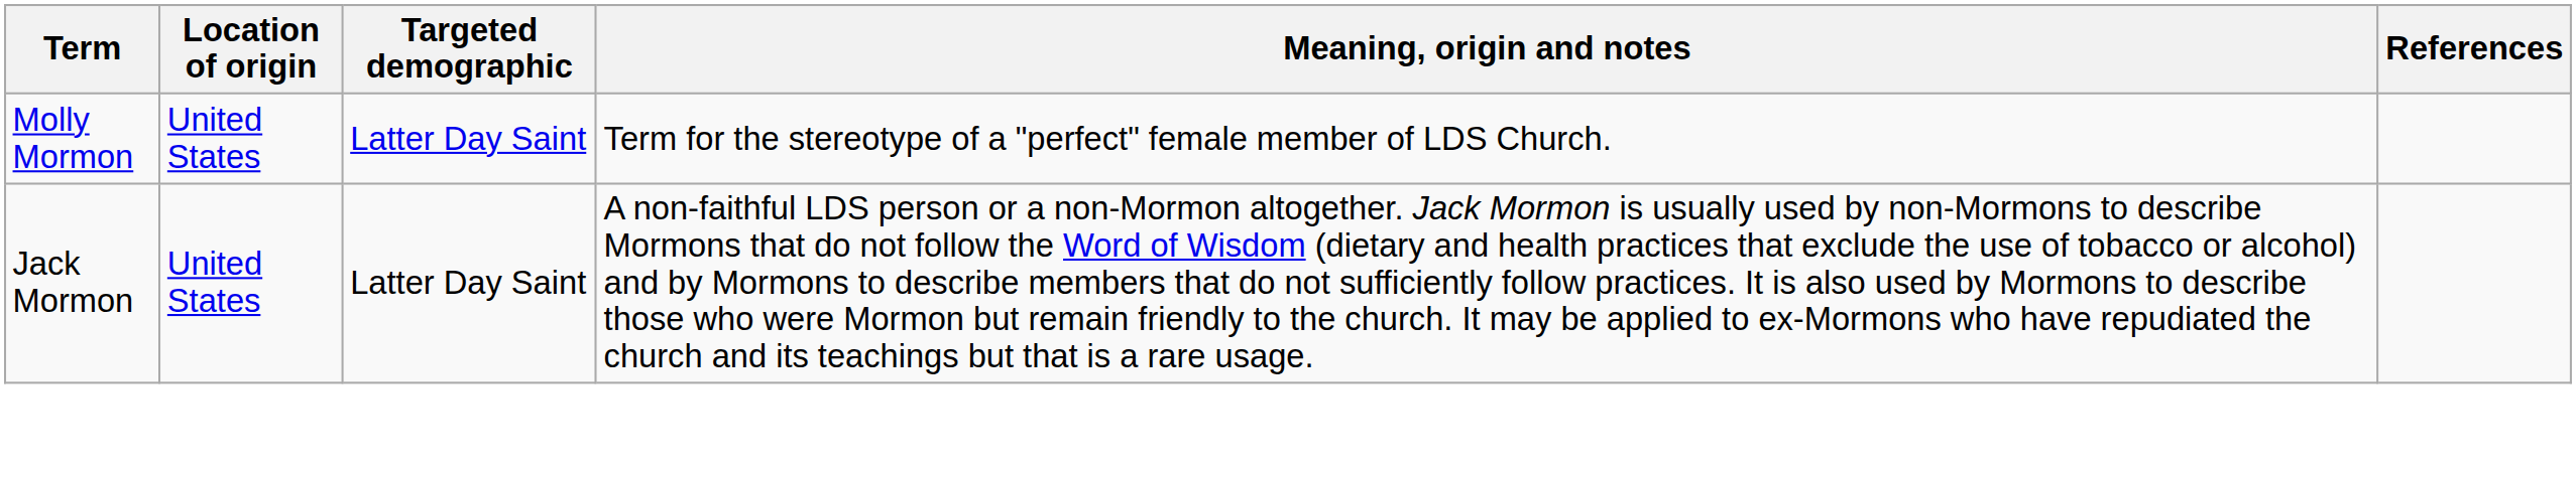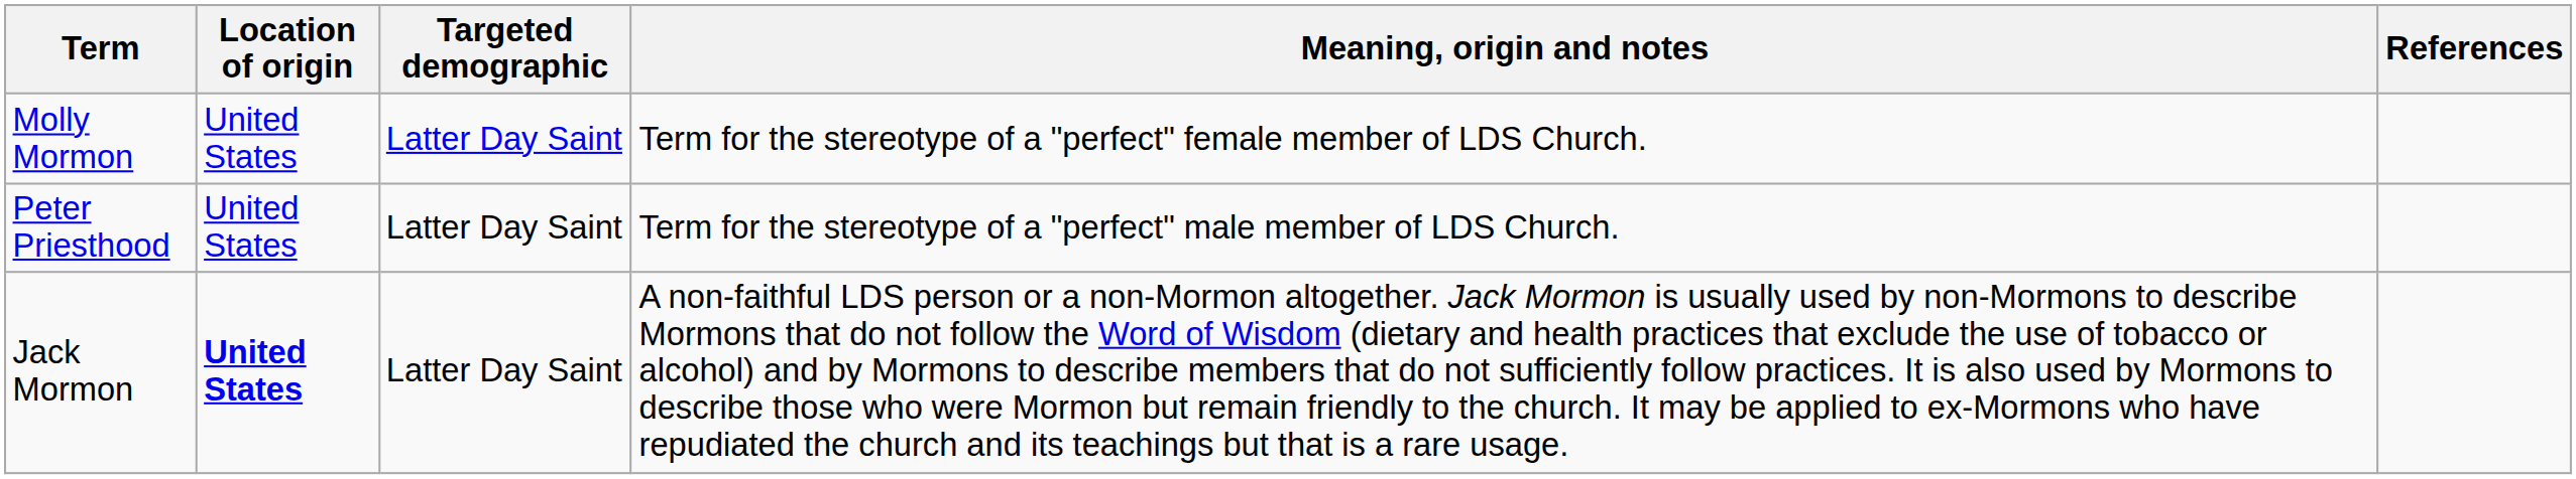+ row: Peter Priesthood | United States | Latter Day Saint | Term for the stereotype of a "perfect" male member of LDS Church.
Jack Mormon | Location of origin: normal -> bold
